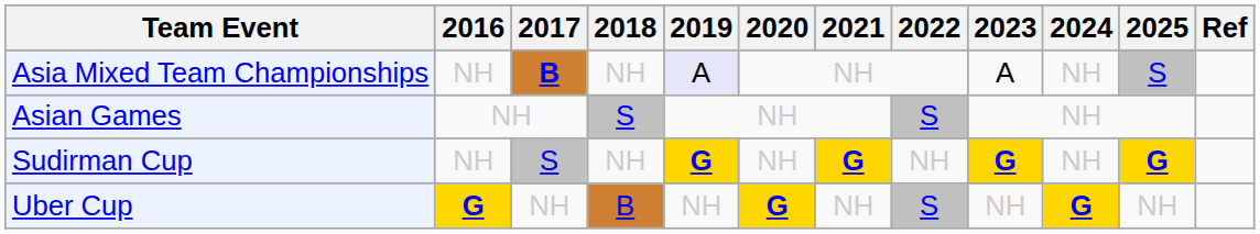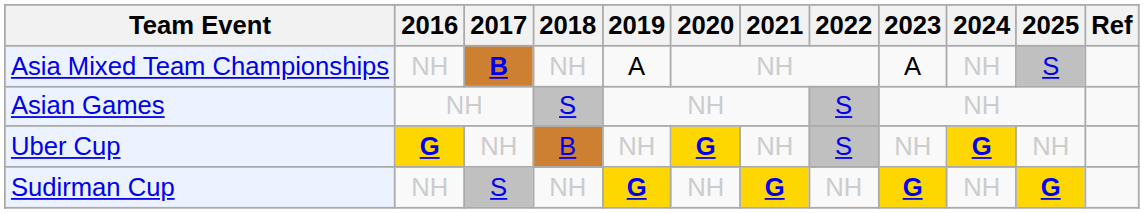Asia Mixed Team Championships | 2019: lavender background -> no background
rows swapped: Uber Cup <-> Sudirman Cup
